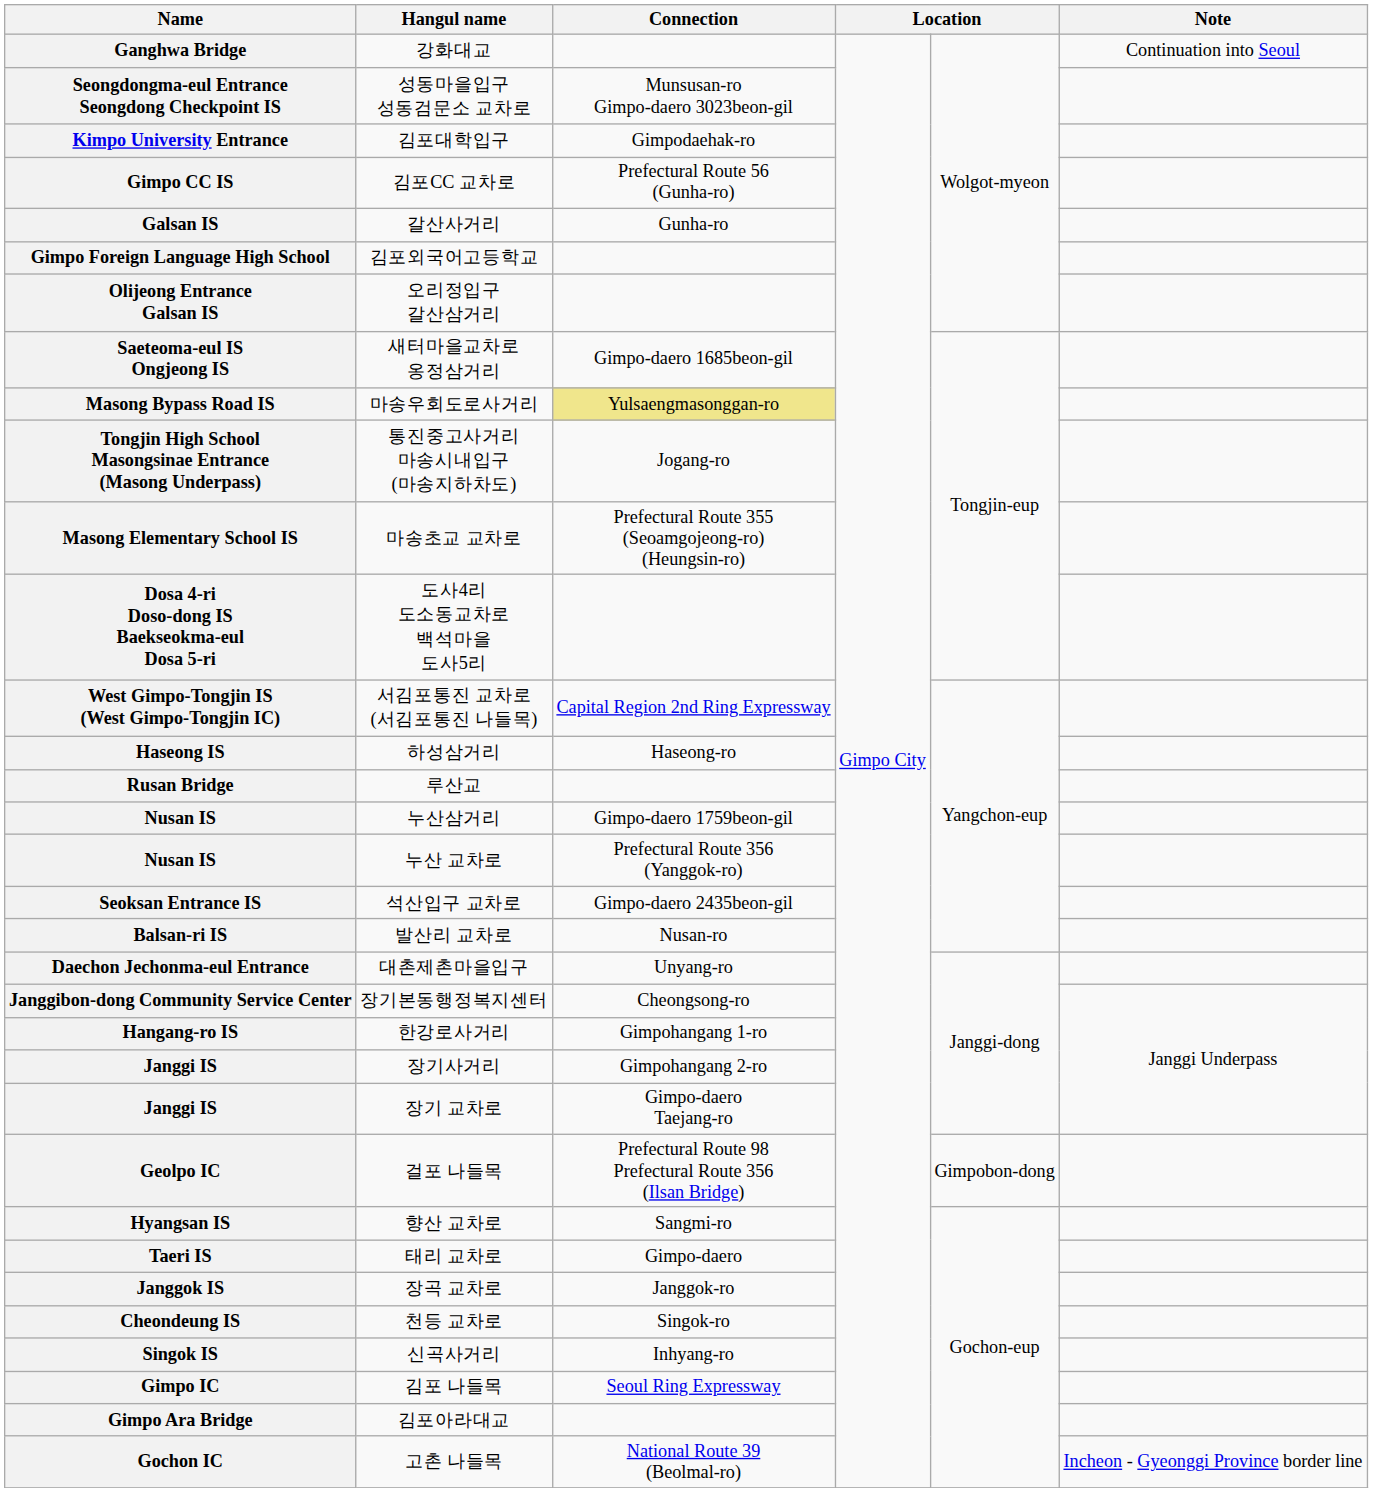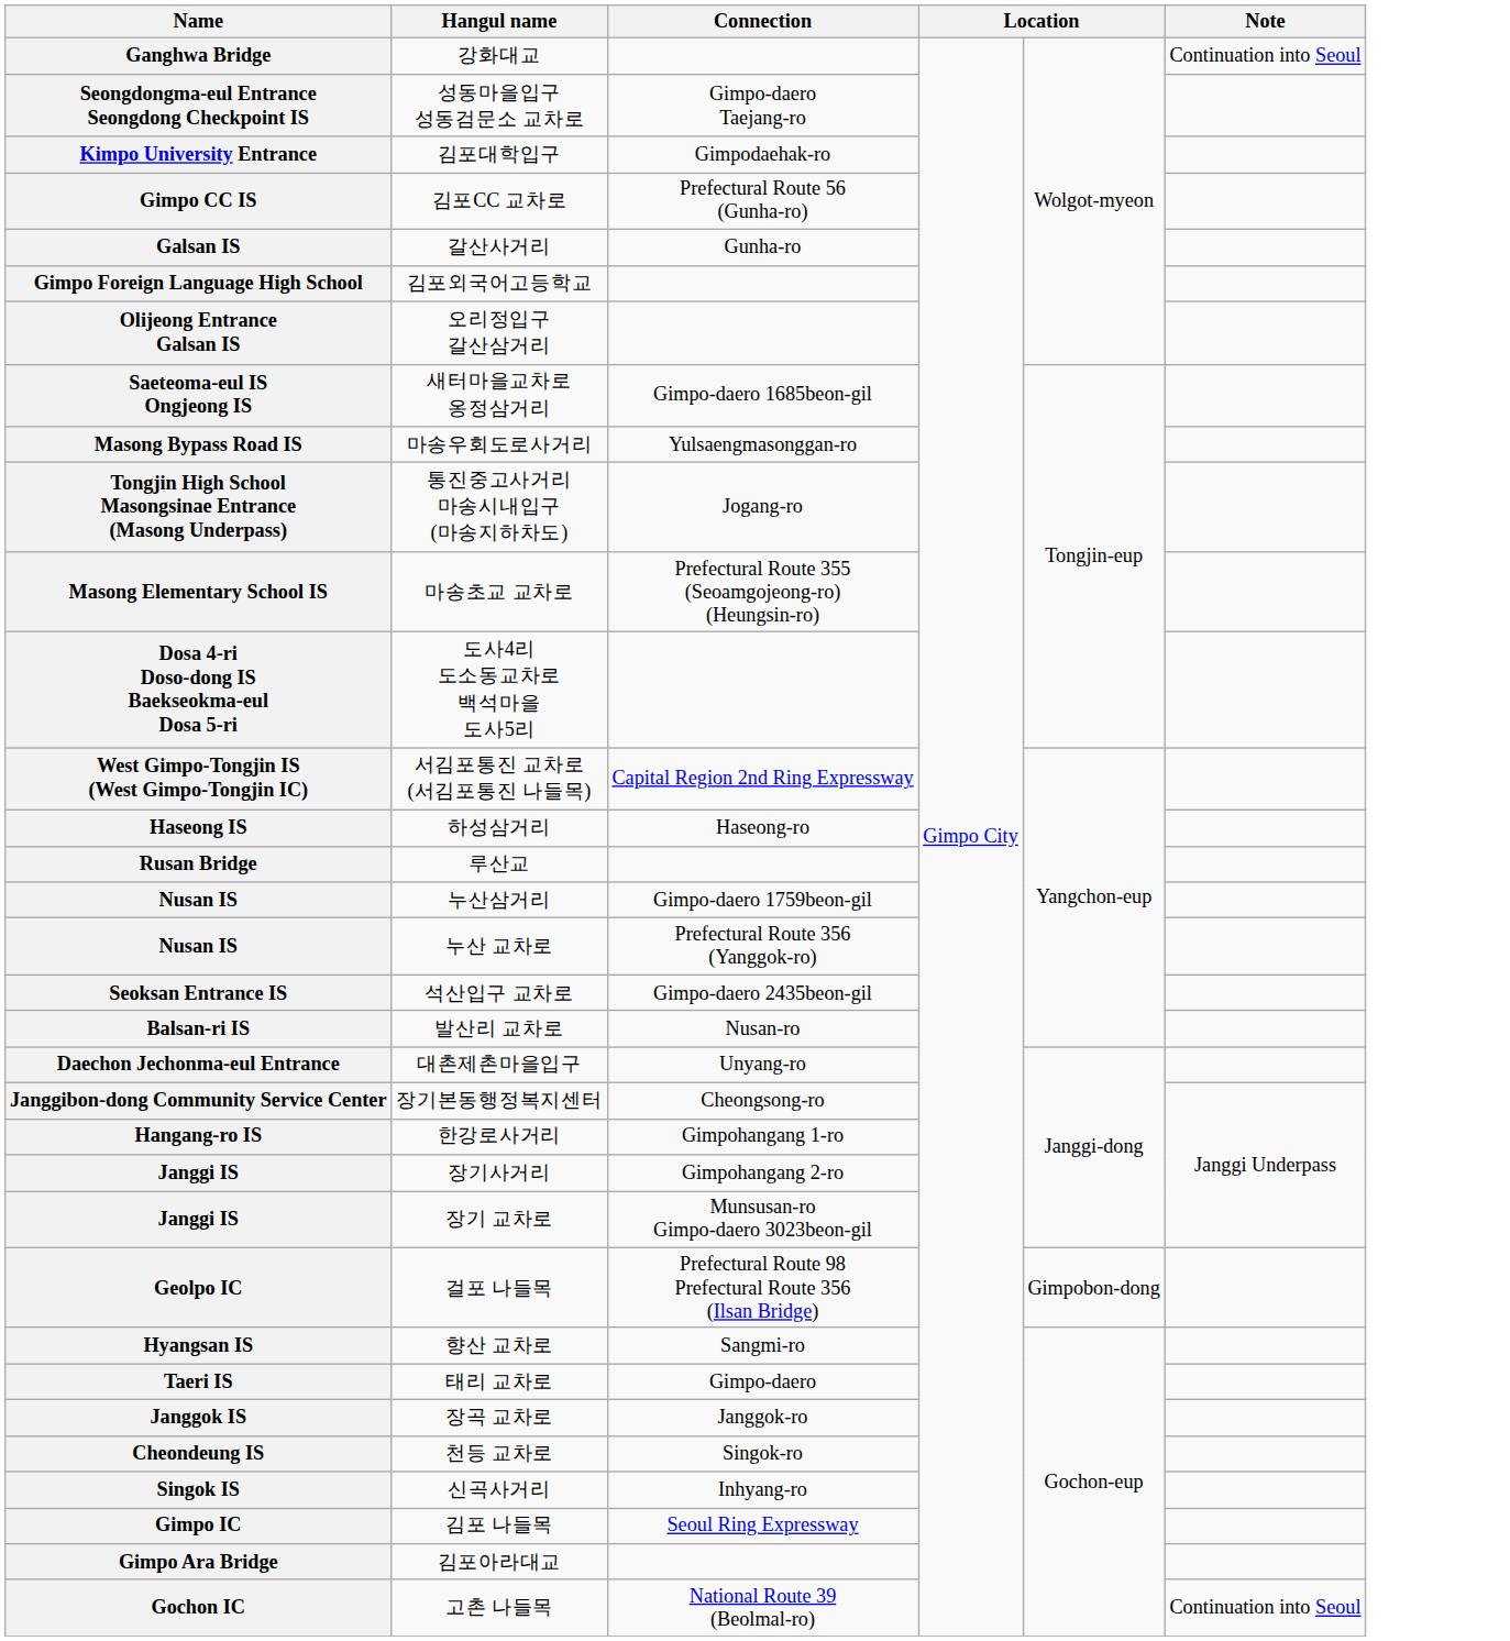Seongdongma-eul Entrance Seongdong Checkpoint IS | Connection: Munsusan-ro Gimpo-daero 3023beon-gil -> Gimpo-daero Taejang-ro
Masong Bypass Road IS | Connection: khaki background -> no background
Janggi IS / 장기 교차로 | Connection: Gimpo-daero Taejang-ro -> Munsusan-ro Gimpo-daero 3023beon-gil
Gochon IC | Note: Incheon - Gyeonggi Province border line -> Continuation into Seoul
